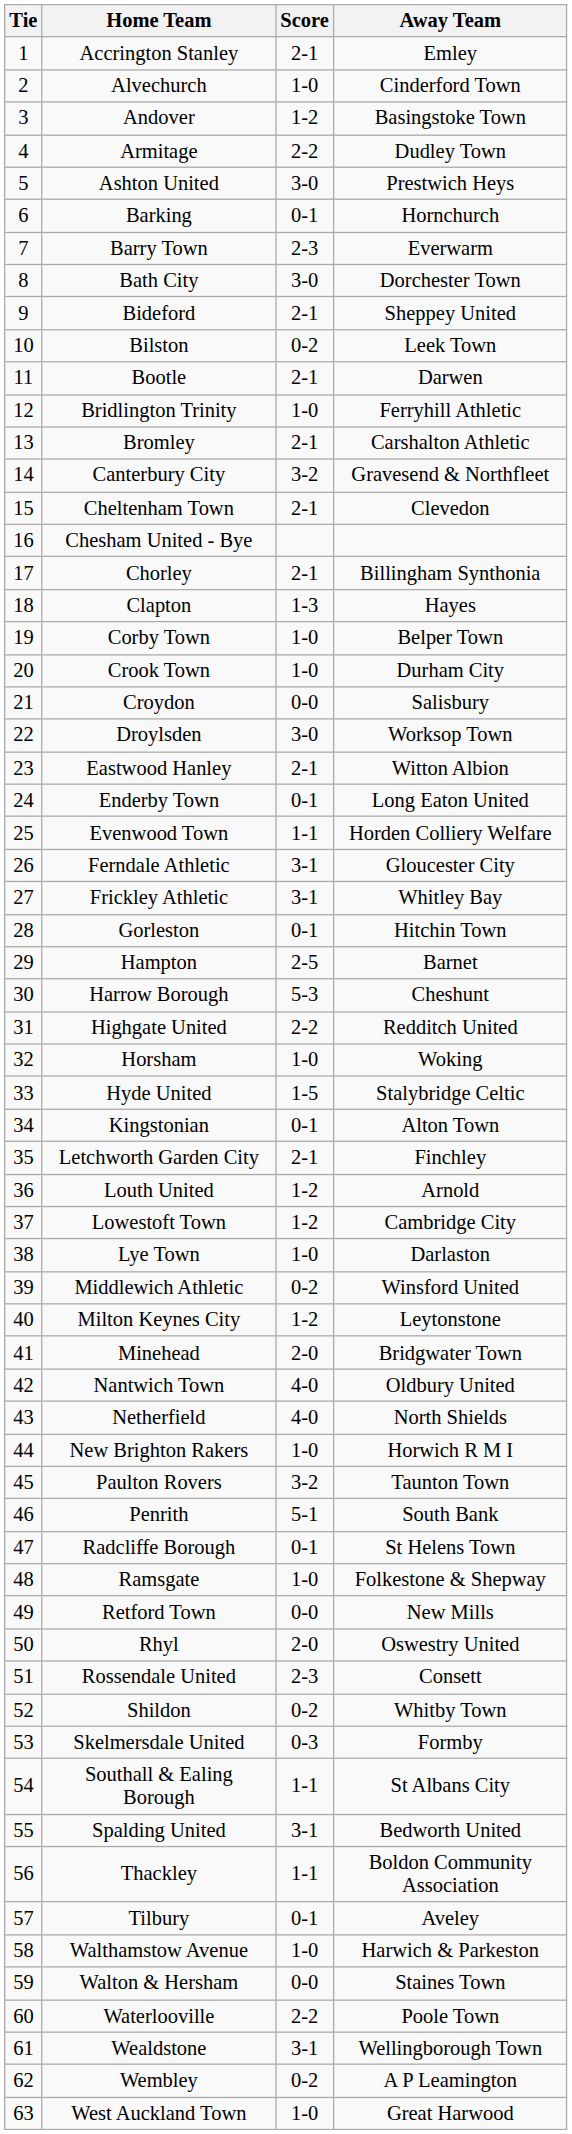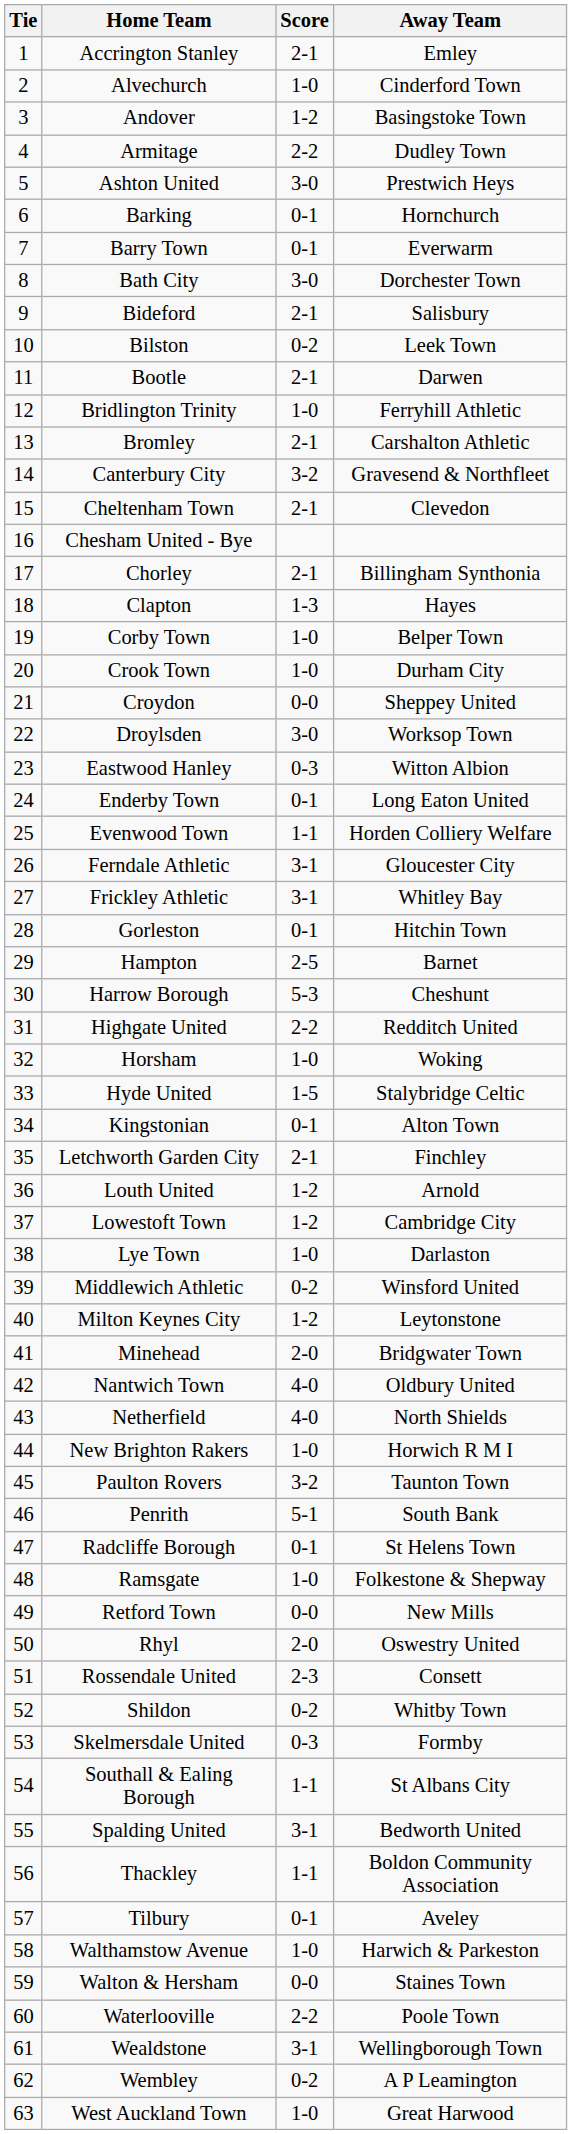Barry Town | Score: 2-3 -> 0-1
Bideford | Away Team: Sheppey United -> Salisbury
Croydon | Away Team: Salisbury -> Sheppey United
Eastwood Hanley | Score: 2-1 -> 0-3
